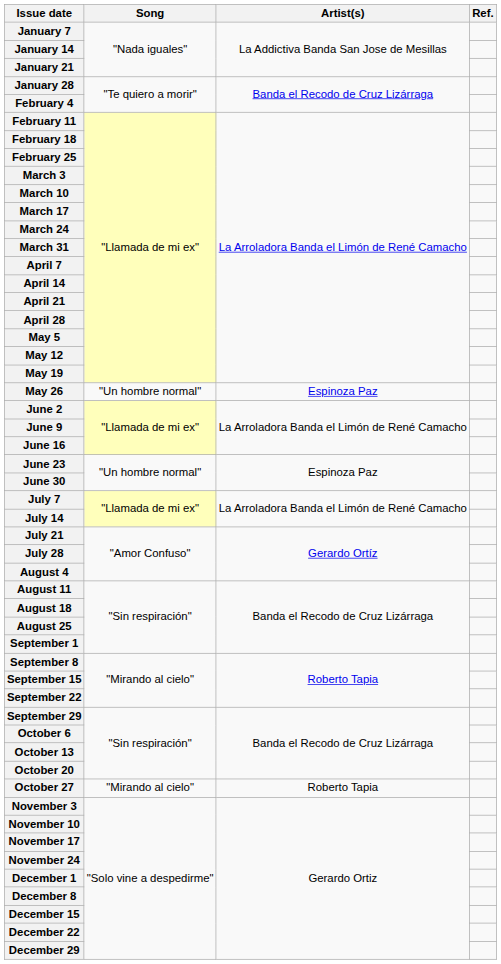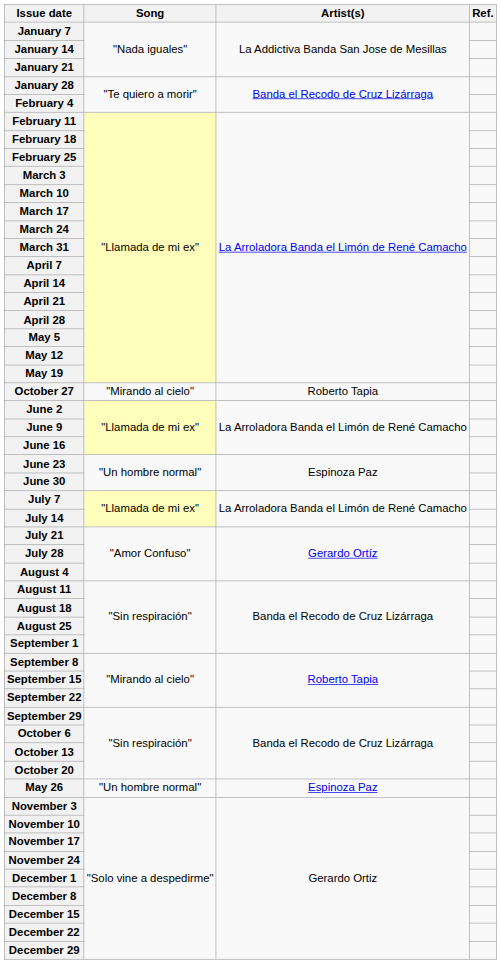rows swapped: May 26 <-> October 27
